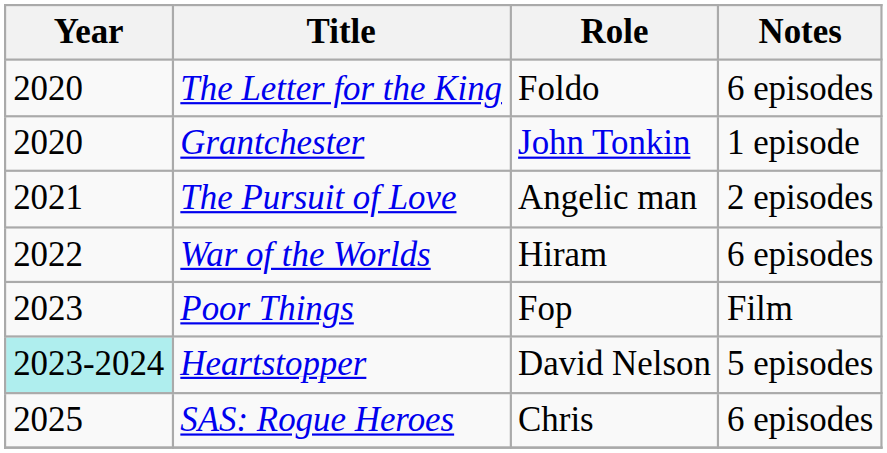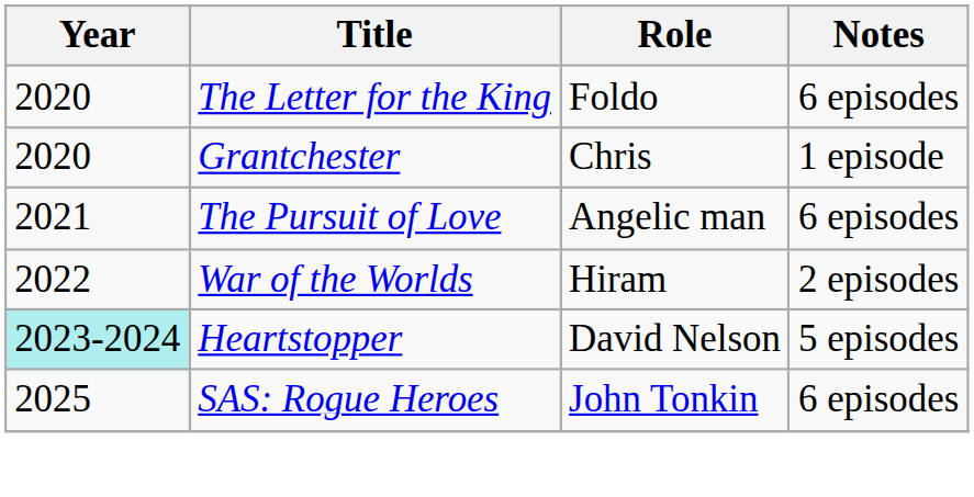Grantchester | Role: John Tonkin -> Chris
The Pursuit of Love | Notes: 2 episodes -> 6 episodes
War of the Worlds | Notes: 6 episodes -> 2 episodes
- row: 2023 | Poor Things | Fop | Film
SAS: Rogue Heroes | Role: Chris -> John Tonkin
